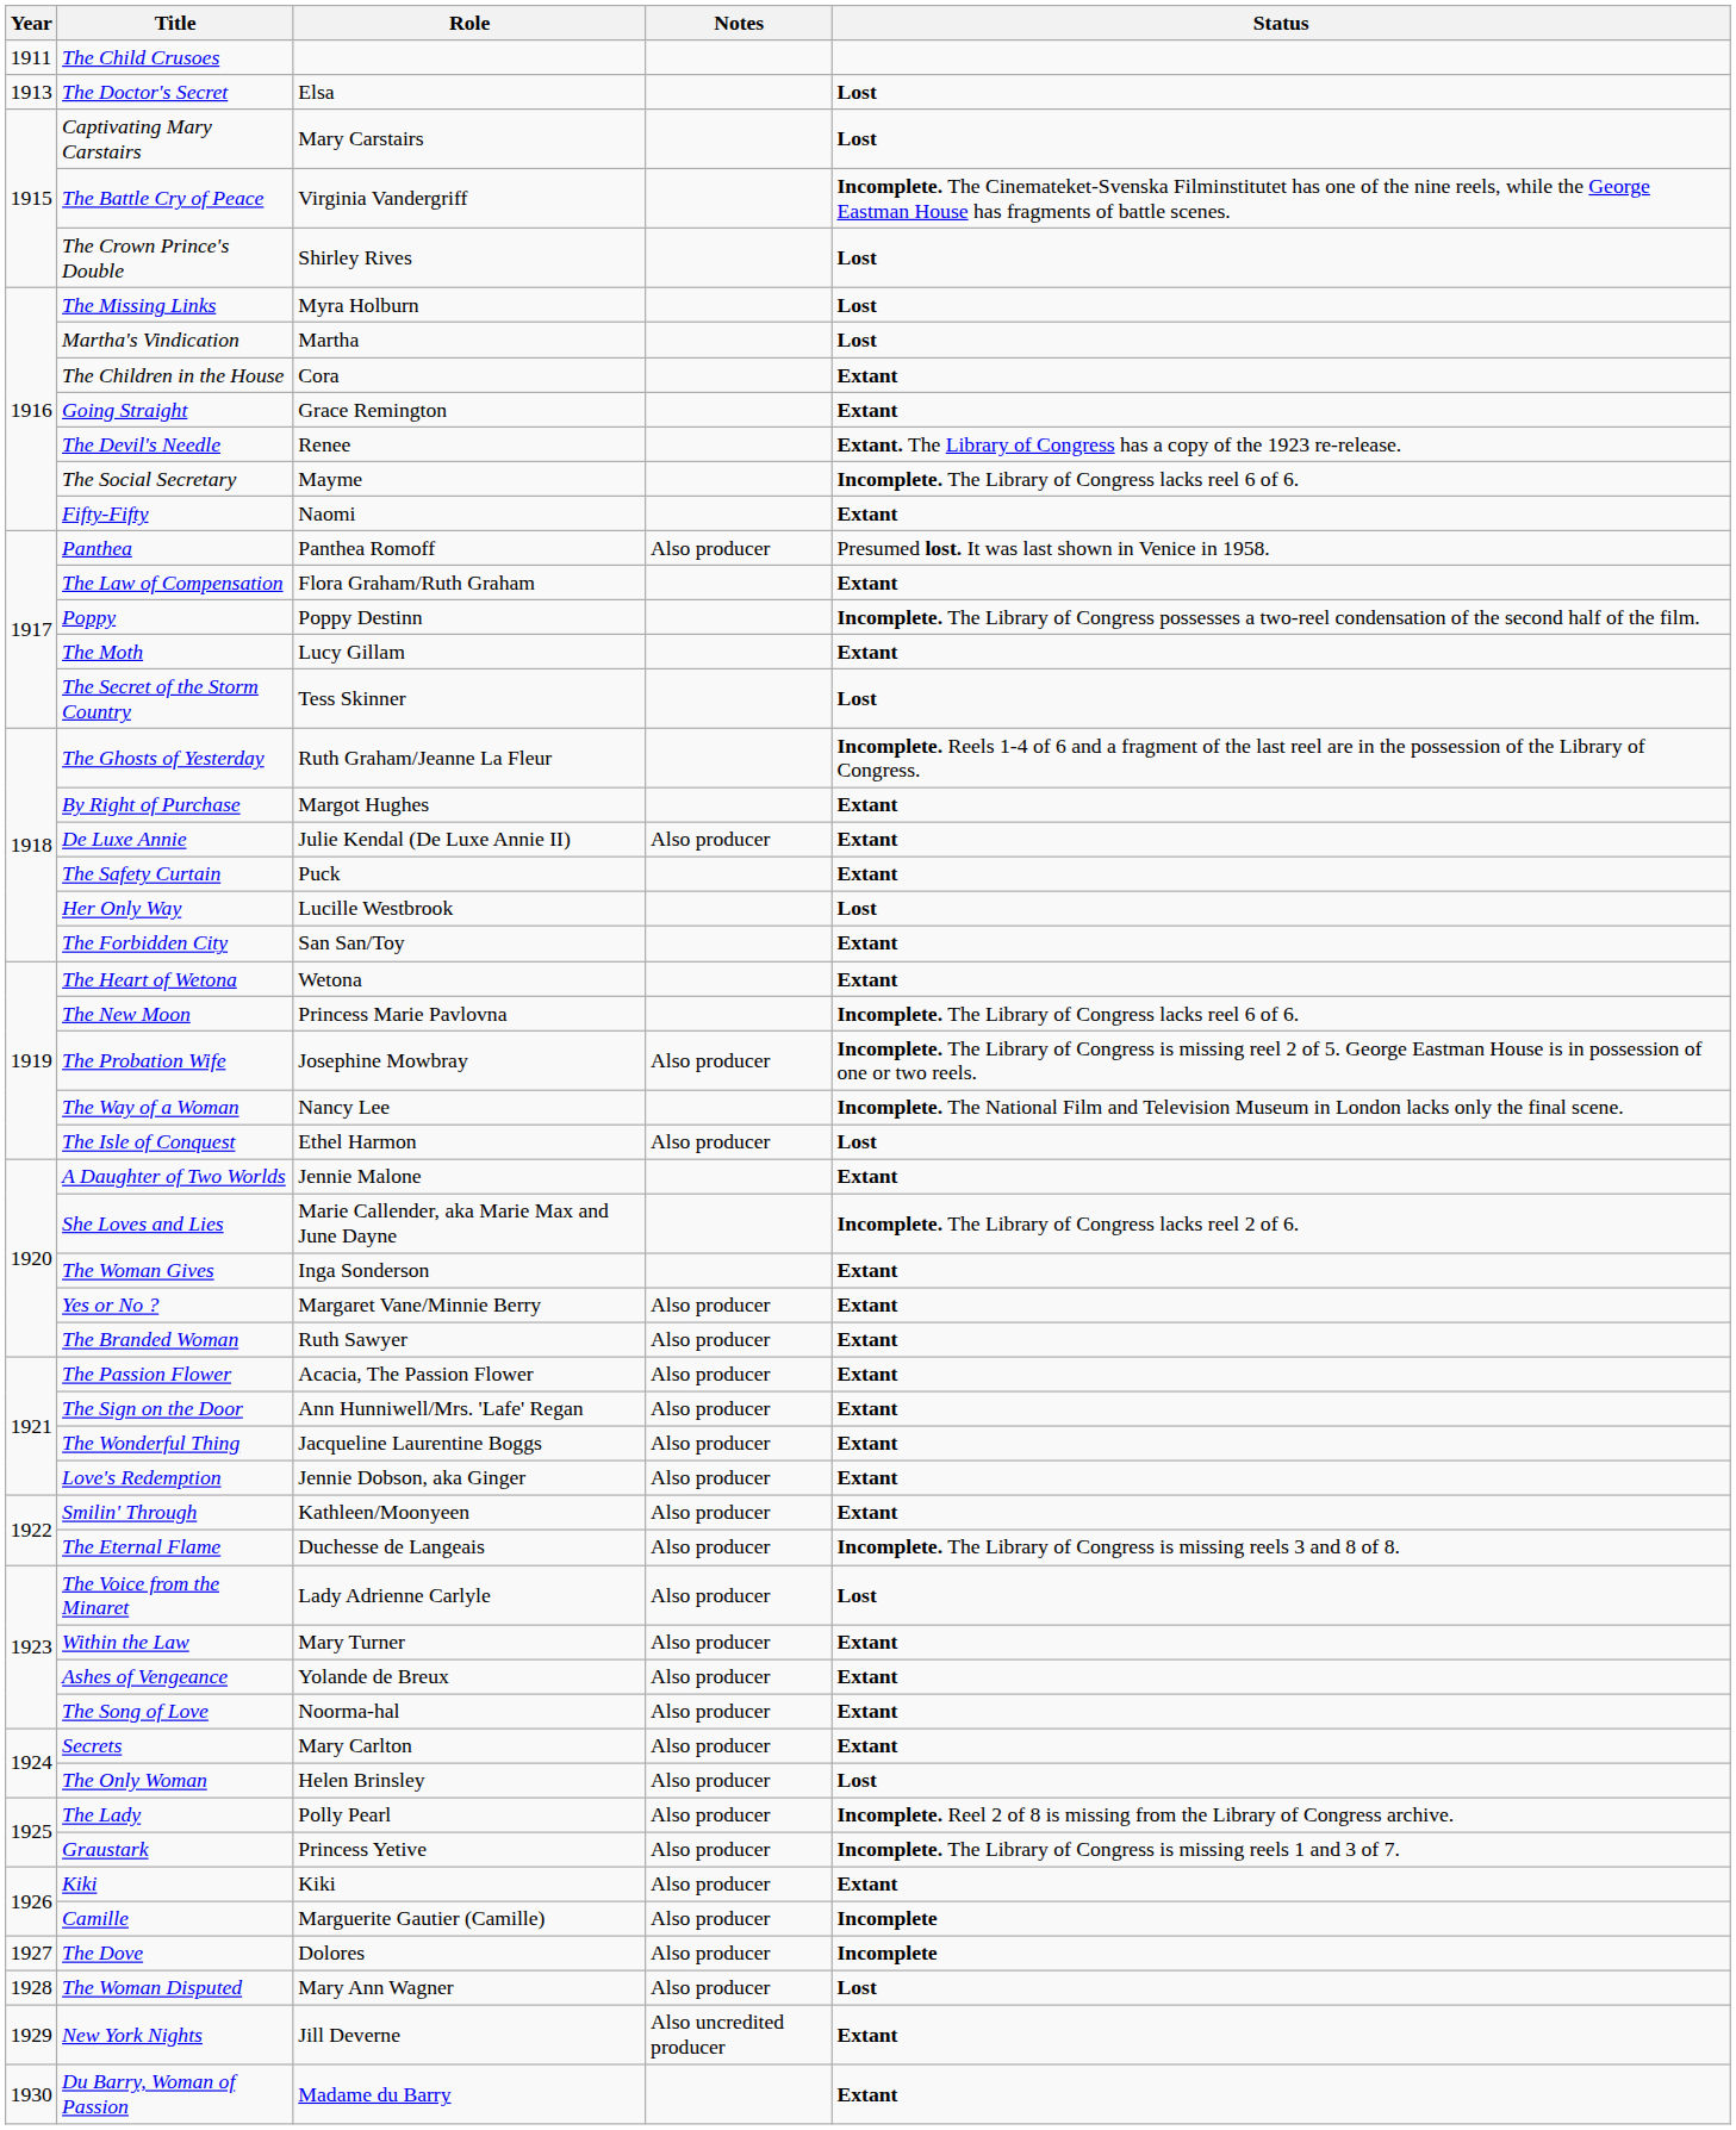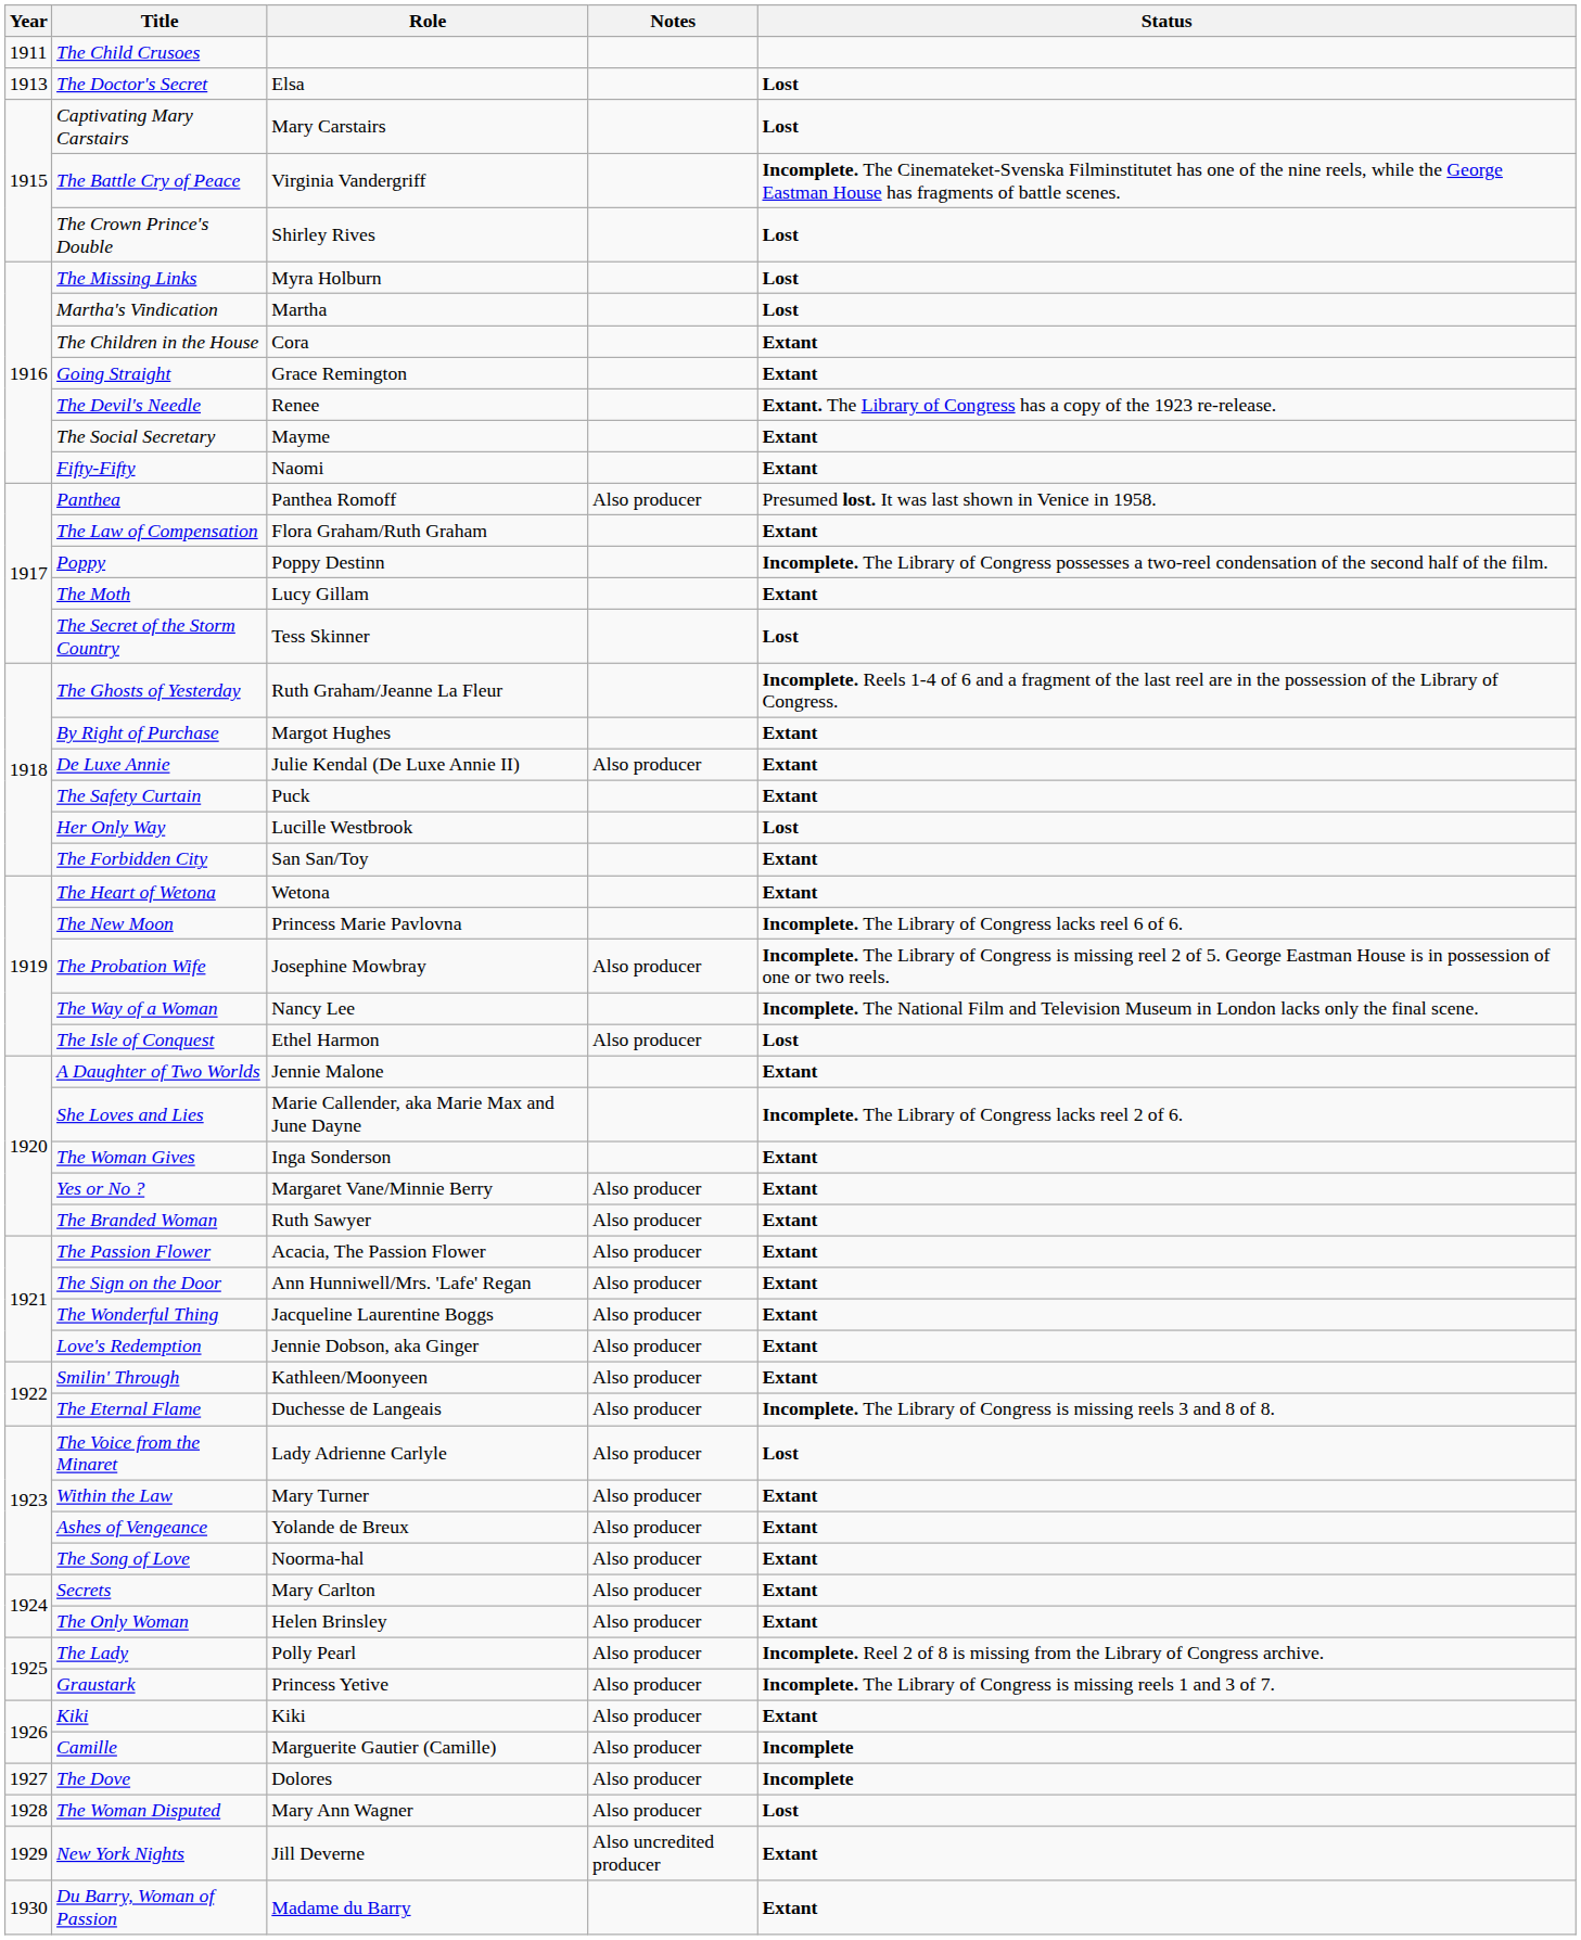The Social Secretary | Status: Incomplete. The Library of Congress lacks reel 6 of 6. -> Extant
The Only Woman | Status: Lost -> Extant
